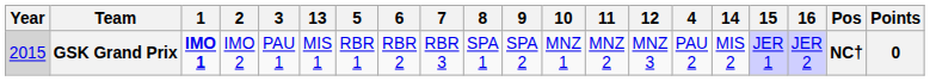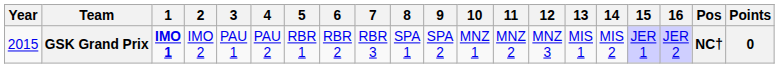columns swapped: 4 <-> 13
GSK Grand Prix | Year: lightgrey background -> no background
